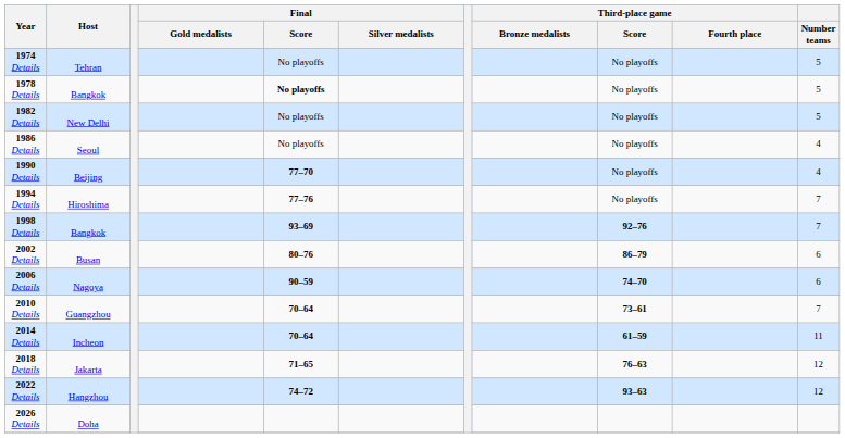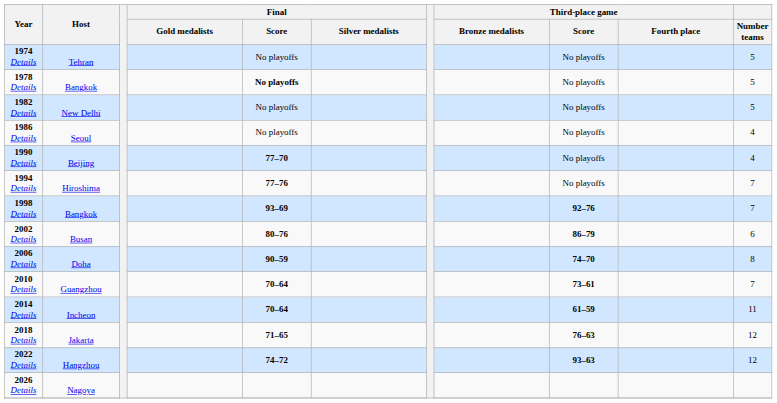2006 Details | Host: Nagoya -> Doha
2006 Details | Number teams: 6 -> 8
2026 Details | Host: Doha -> Nagoya
